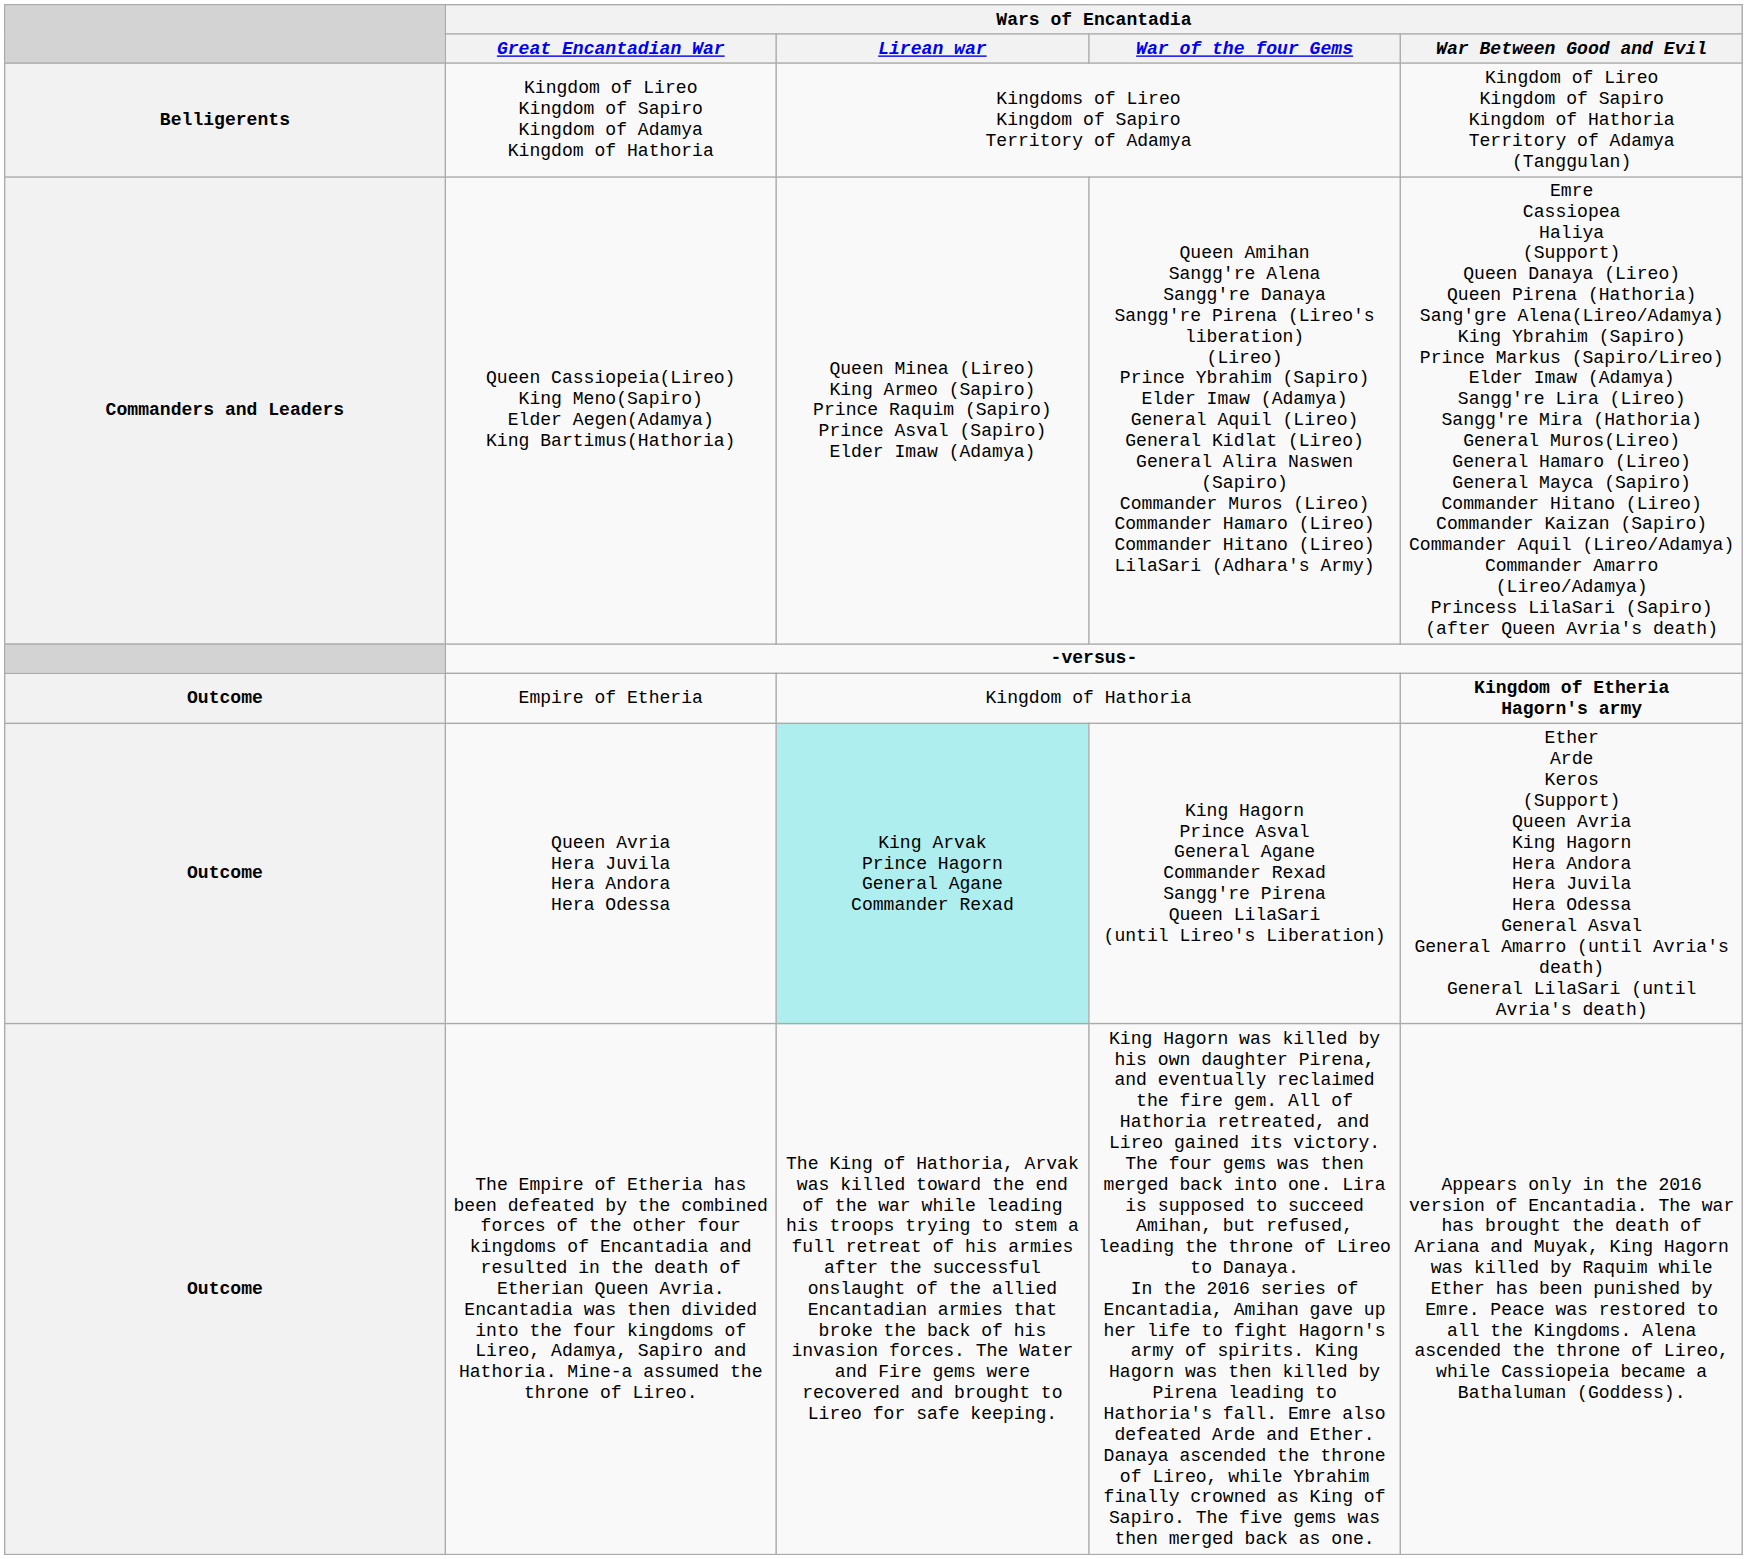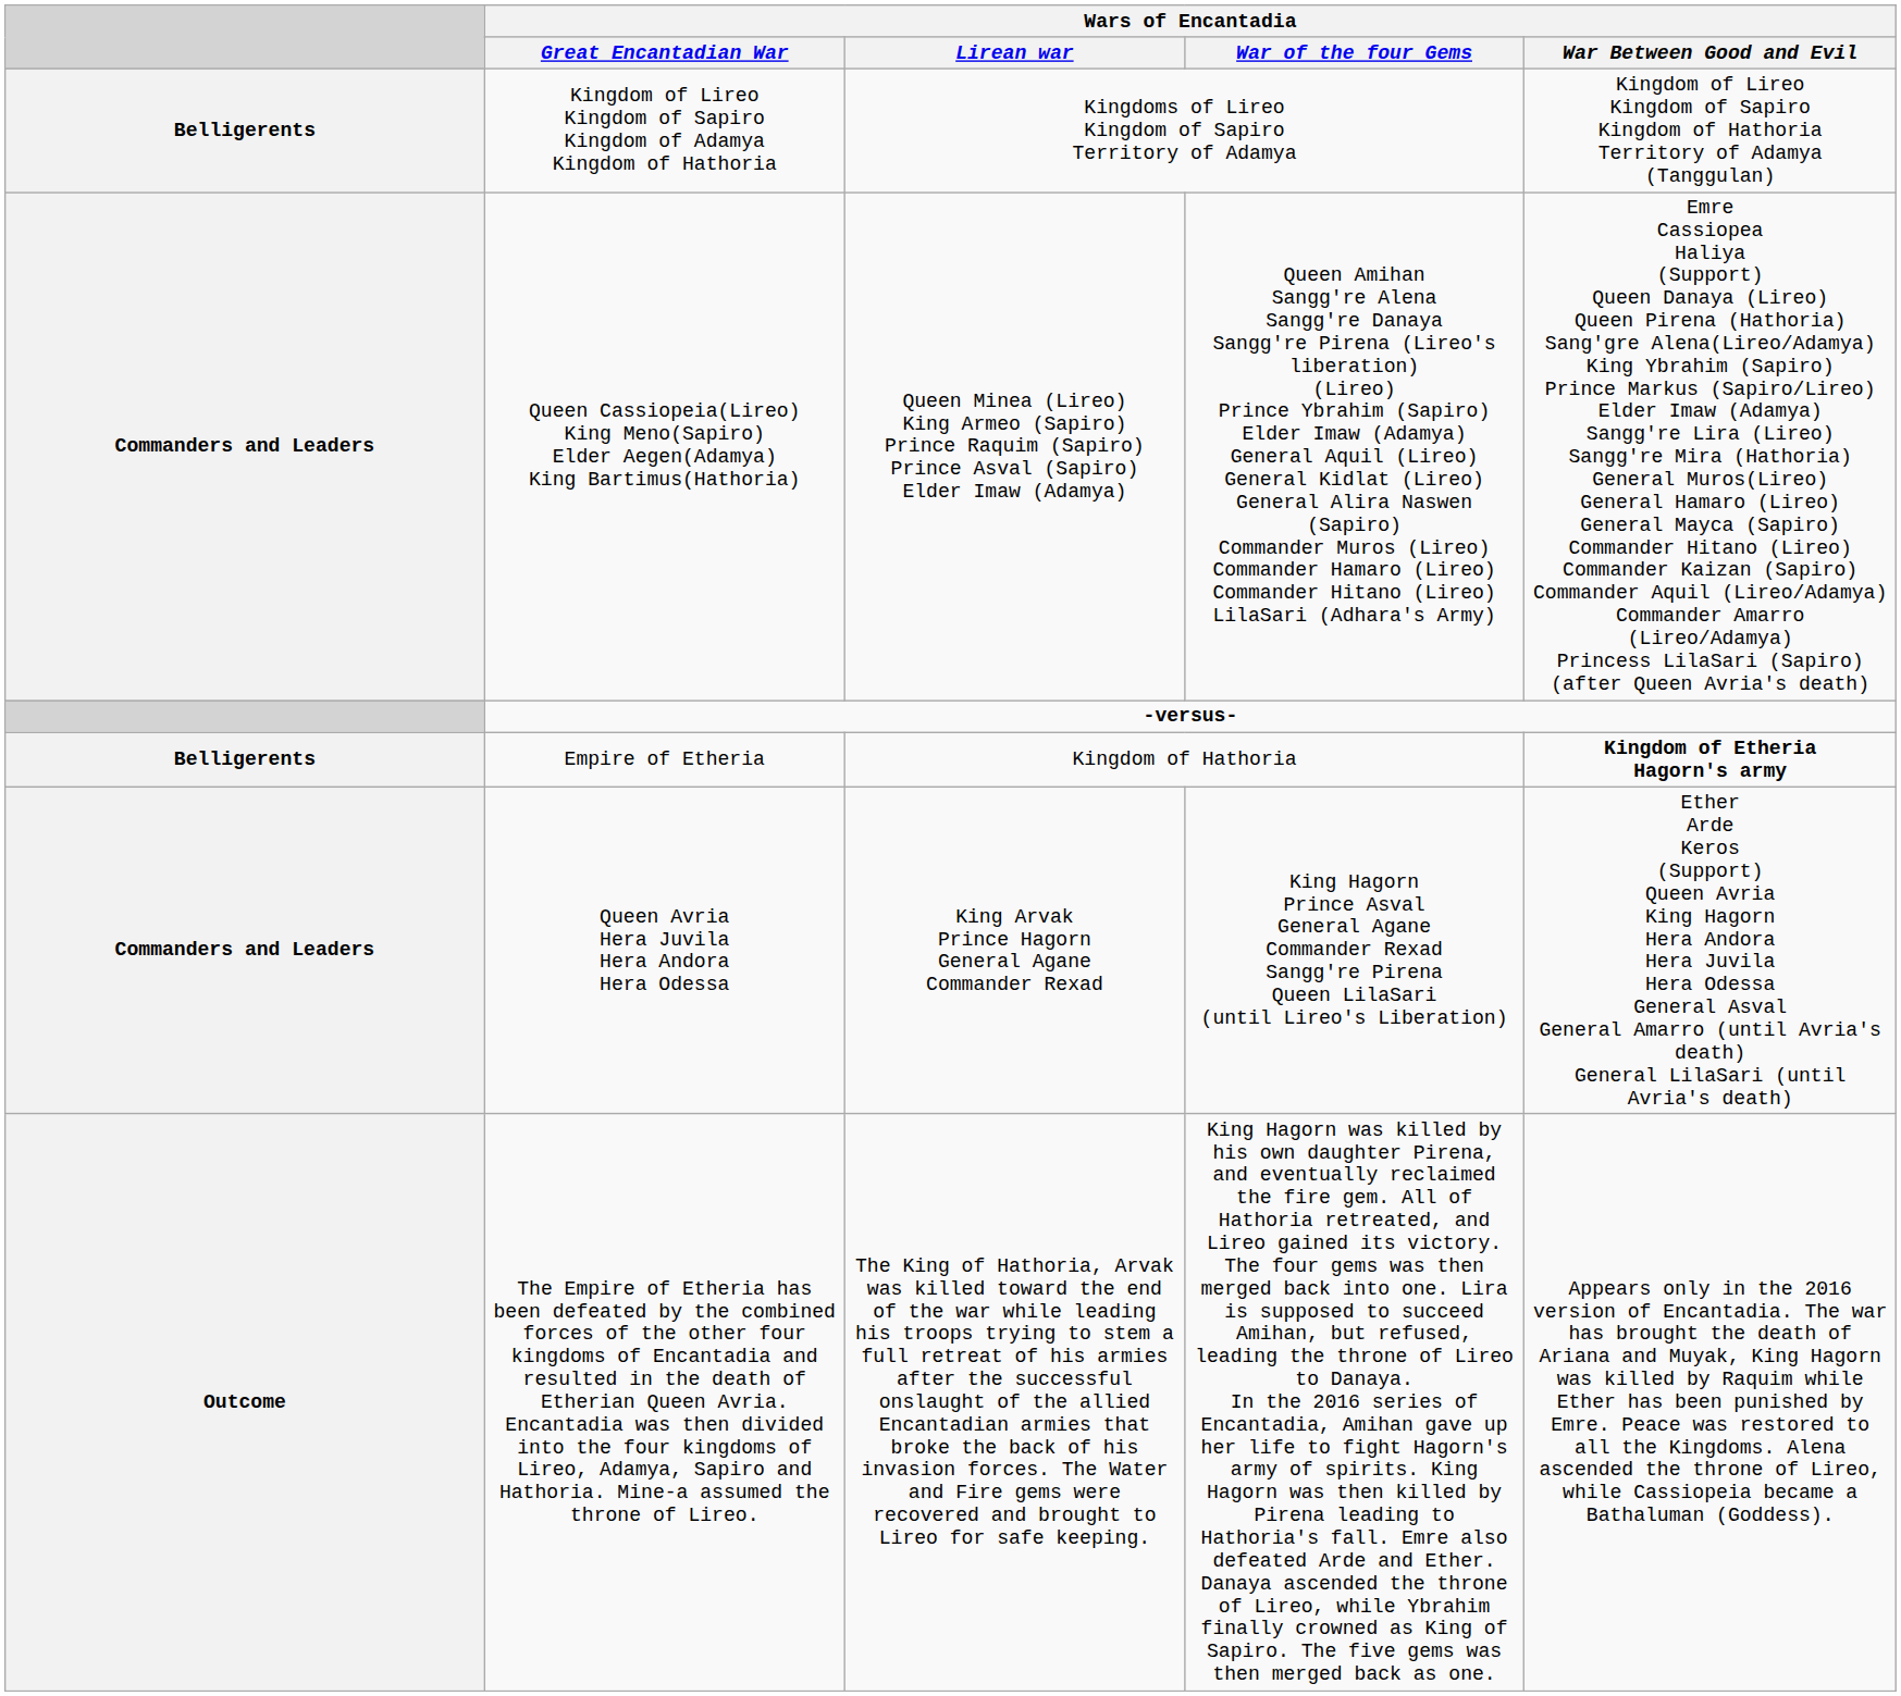Empire of Etheria | column 1: Outcome -> Belligerents
Queen Avria Hera Juvila Hera Andora Hera Odessa | column 1: Outcome -> Commanders and Leaders
Queen Avria Hera Juvila Hera Andora Hera Odessa | Wars of Encantadia / Lirean war: paleturquoise background -> no background
